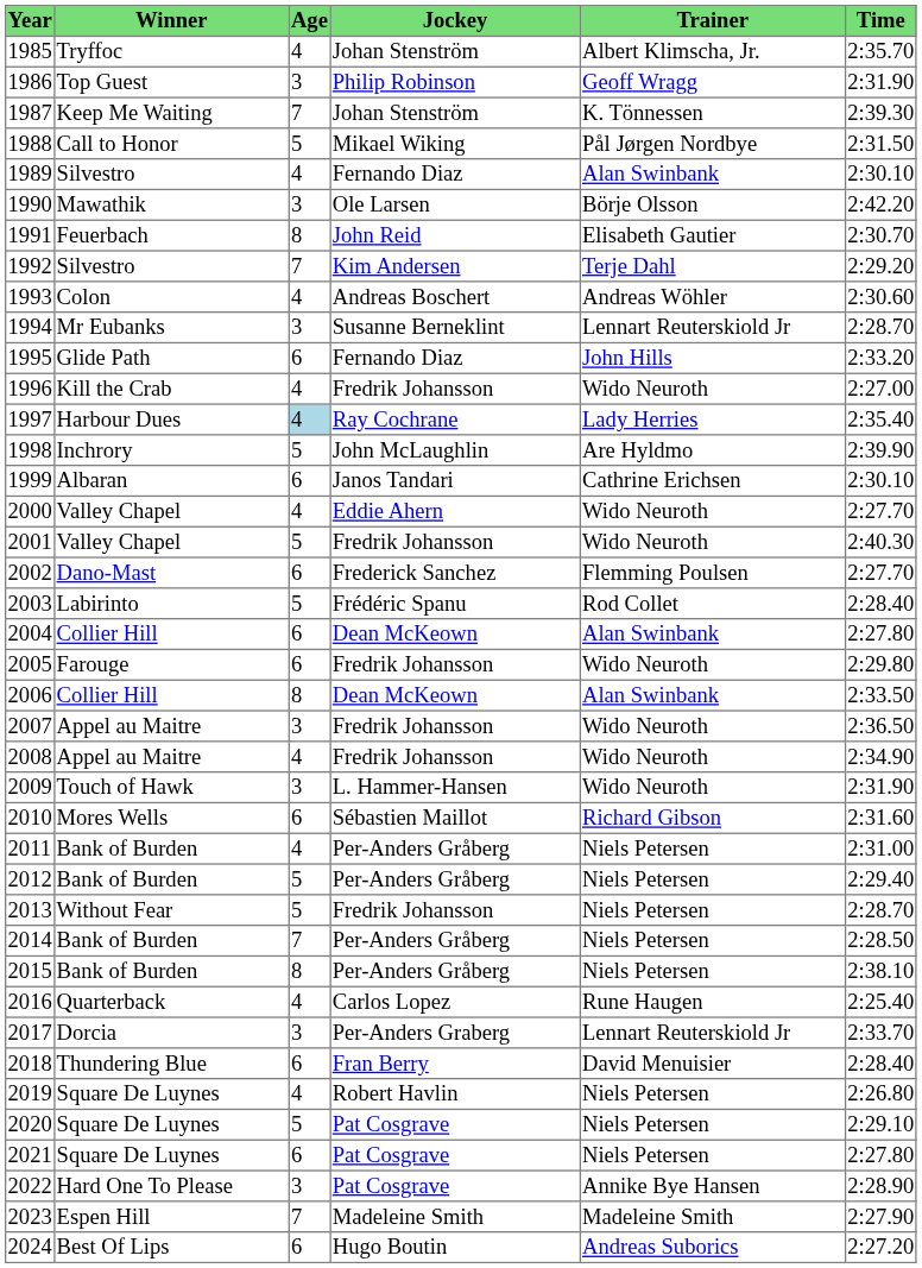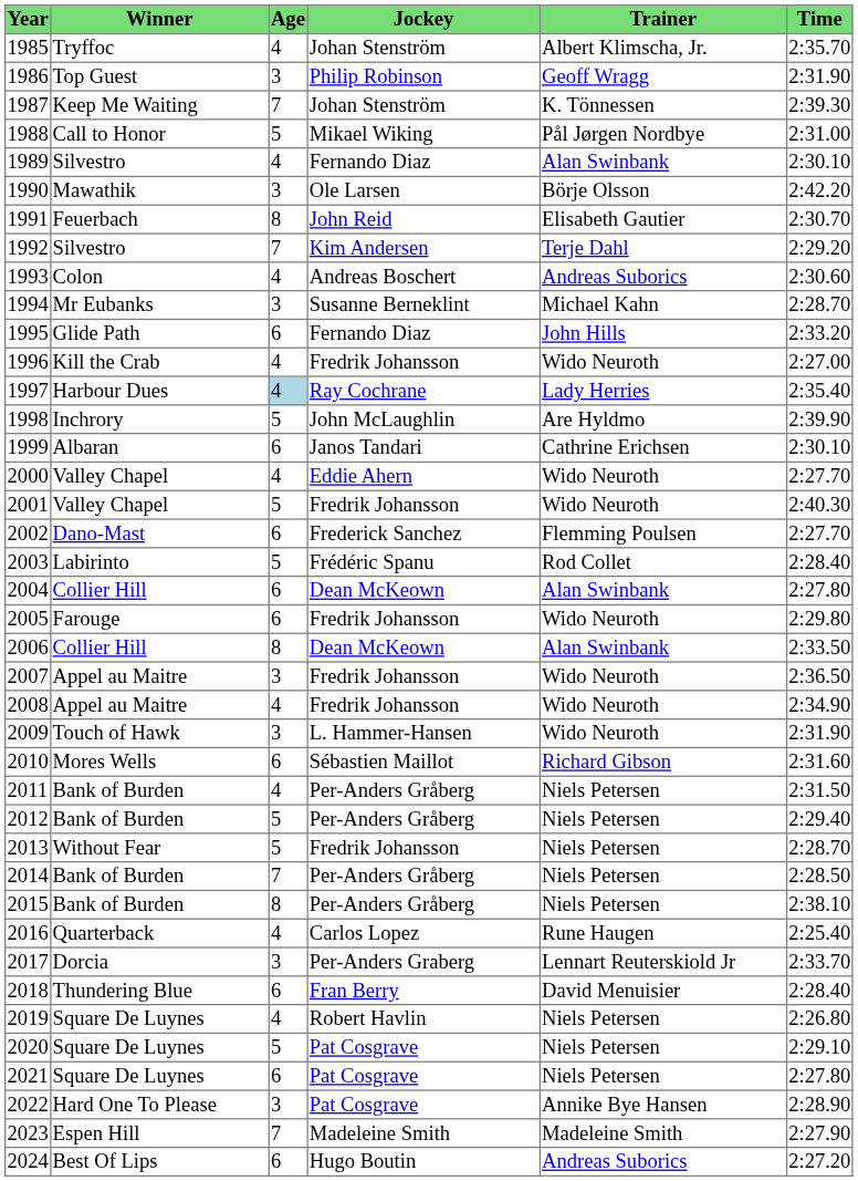1988 | Time: 2:31.50 -> 2:31.00
1993 | Trainer: Andreas Wöhler -> Andreas Suborics
1994 | Trainer: Lennart Reuterskiold Jr -> Michael Kahn
2011 | Time: 2:31.00 -> 2:31.50
